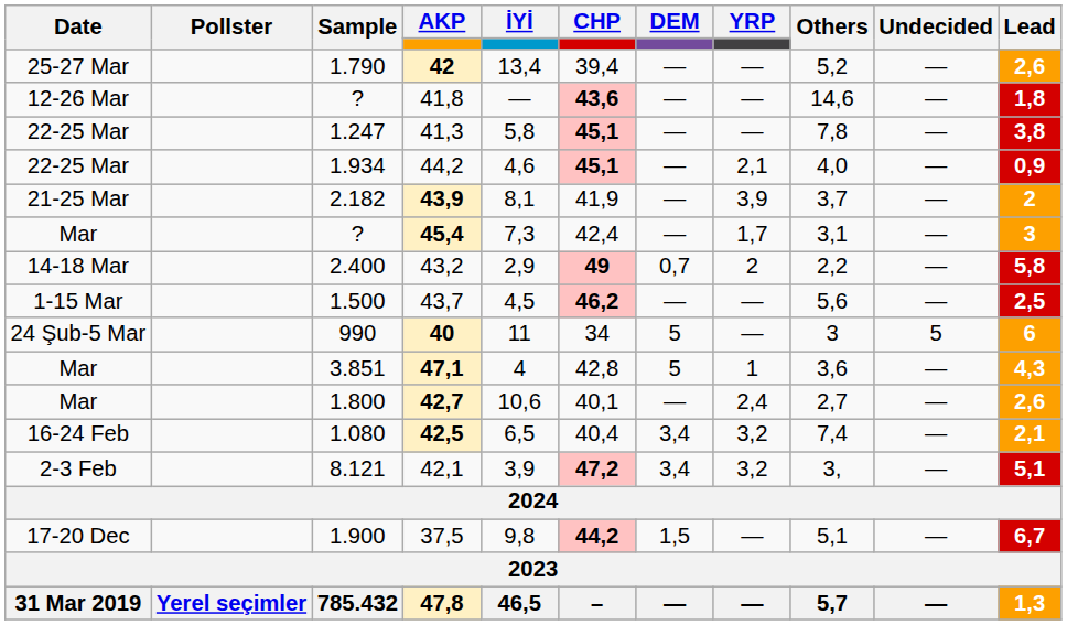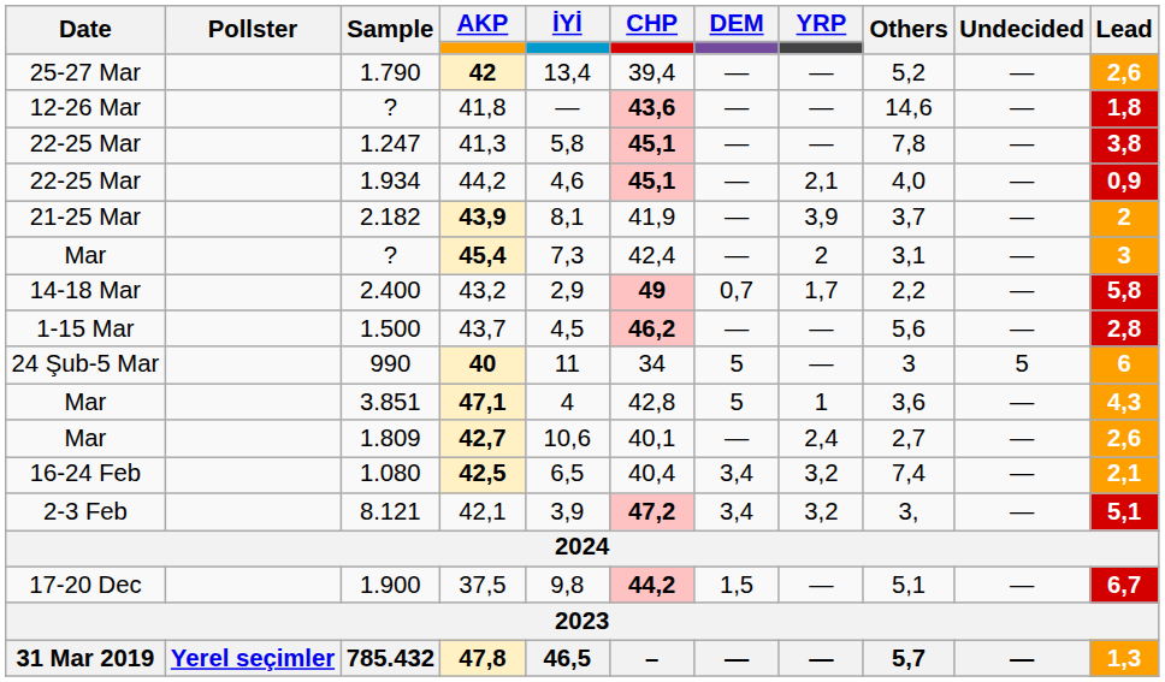45,4 | YRP: 1,7 -> 2
43,2 | YRP: 2 -> 1,7
43,7 | Lead: 2,5 -> 2,8
42,7 | Sample: 1.800 -> 1.809
